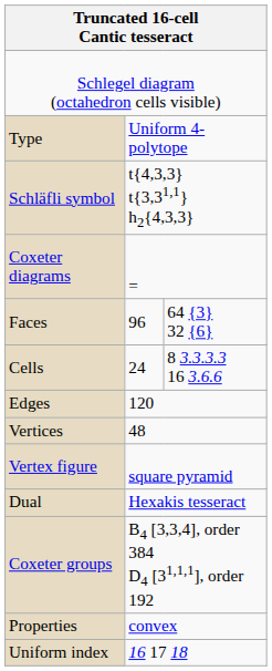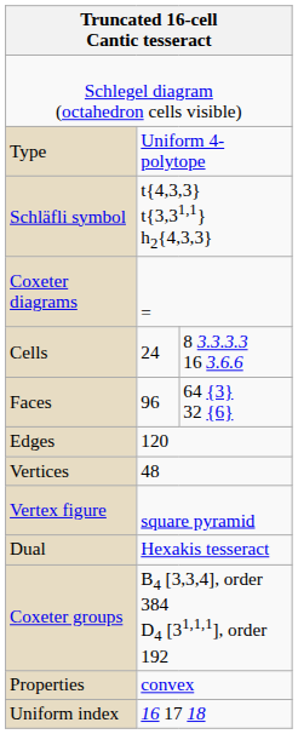rows swapped: Cells <-> Faces
